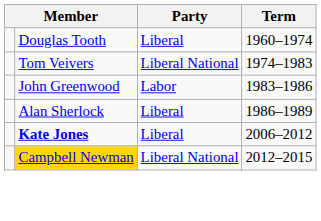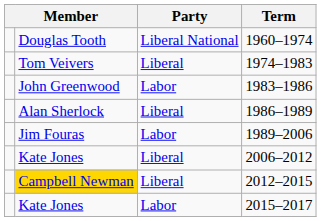1960–1974 | Party: Liberal -> Liberal National
1974–1983 | Party: Liberal National -> Liberal
+ row: Jim Fouras | Labor | 1989–2006
2006–2012 | column 2: bold -> normal
2012–2015 | Party: Liberal National -> Liberal
+ row: Kate Jones | Labor | 2015–2017
